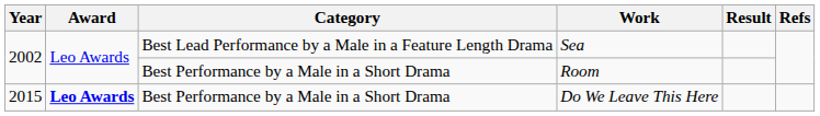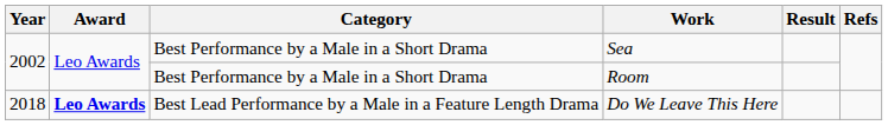Sea | Category: Best Lead Performance by a Male in a Feature Length Drama -> Best Performance by a Male in a Short Drama
Do We Leave This Here | Year: 2015 -> 2018
Do We Leave This Here | Category: Best Performance by a Male in a Short Drama -> Best Lead Performance by a Male in a Feature Length Drama
